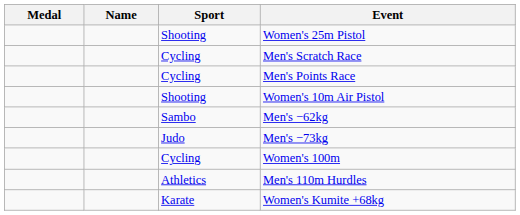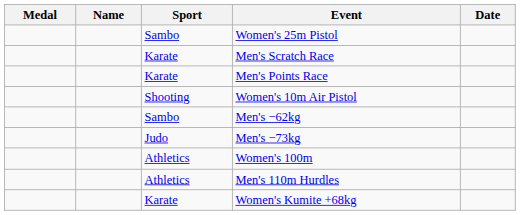+ column: Date
Women's 25m Pistol | Sport: Shooting -> Sambo
Men's Scratch Race | Sport: Cycling -> Karate
Men's Points Race | Sport: Cycling -> Karate
Women's 100m | Sport: Cycling -> Athletics
